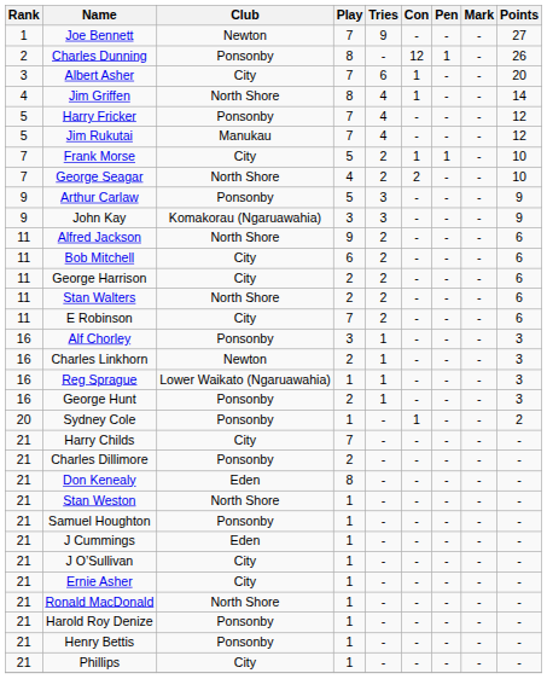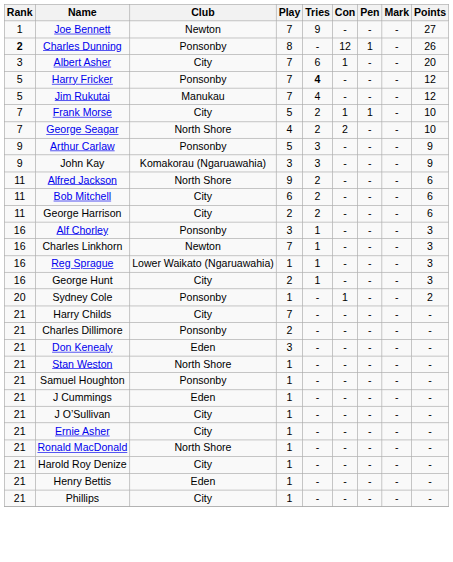Charles Dunning | Rank: normal -> bold
- row: 4 | Jim Griffen | North Shore | 8 | 4 | 1 | - | - | 14
Harry Fricker | Tries: normal -> bold
- row: 11 | Stan Walters | North Shore | 2 | 2 | - | - | - | 6
- row: 11 | E Robinson | City | 7 | 2 | - | - | - | 6
Charles Linkhorn | Play: 2 -> 7
George Hunt | Club: Ponsonby -> City
Don Kenealy | Play: 8 -> 3
Harold Roy Denize | Club: Ponsonby -> City
Henry Bettis | Club: Ponsonby -> Eden
